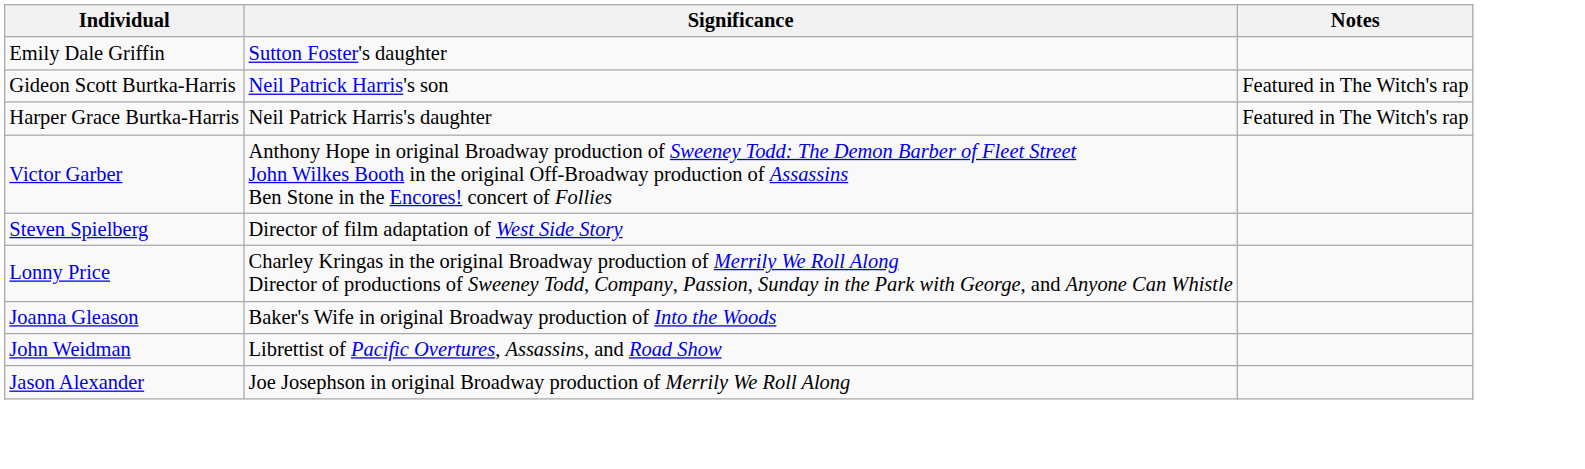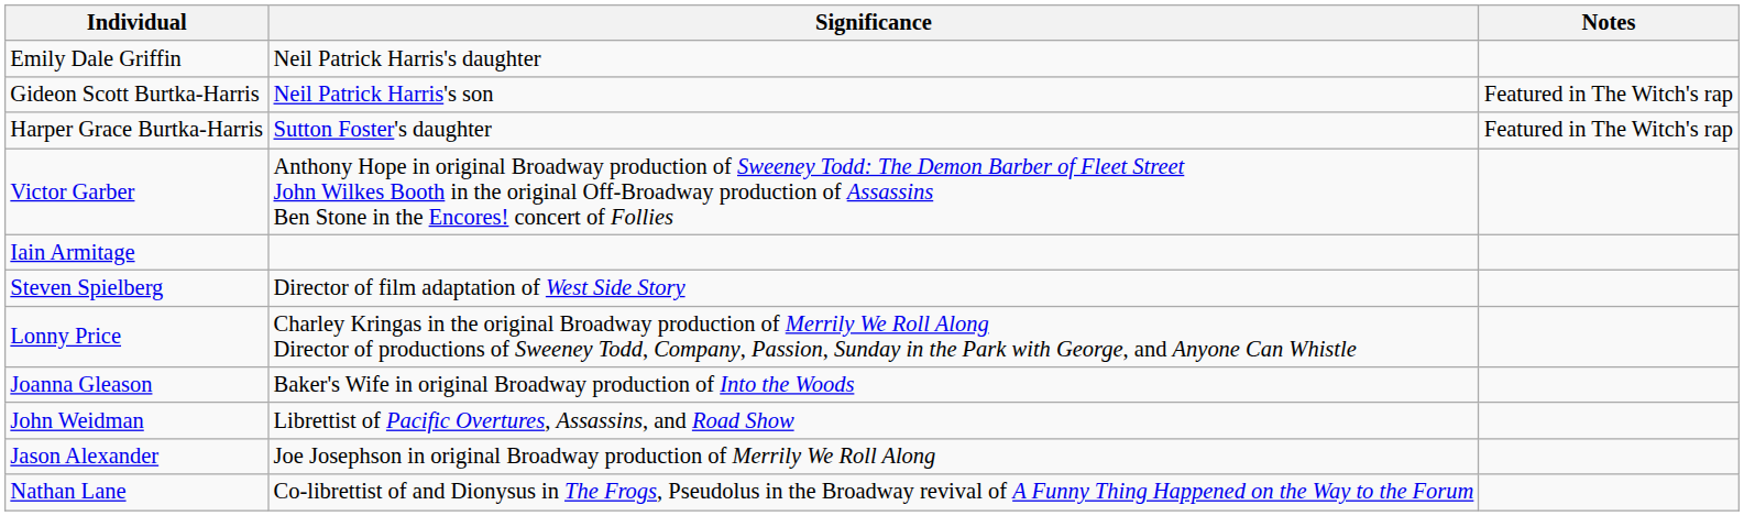Emily Dale Griffin | Significance: Sutton Foster's daughter -> Neil Patrick Harris's daughter
Harper Grace Burtka-Harris | Significance: Neil Patrick Harris's daughter -> Sutton Foster's daughter
+ row: Iain Armitage
+ row: Nathan Lane | Co-librettist of and Dionysus in The Frogs, Pseudolus in the Broadway revival of A Funny Thing Happened on the Way to the Forum
